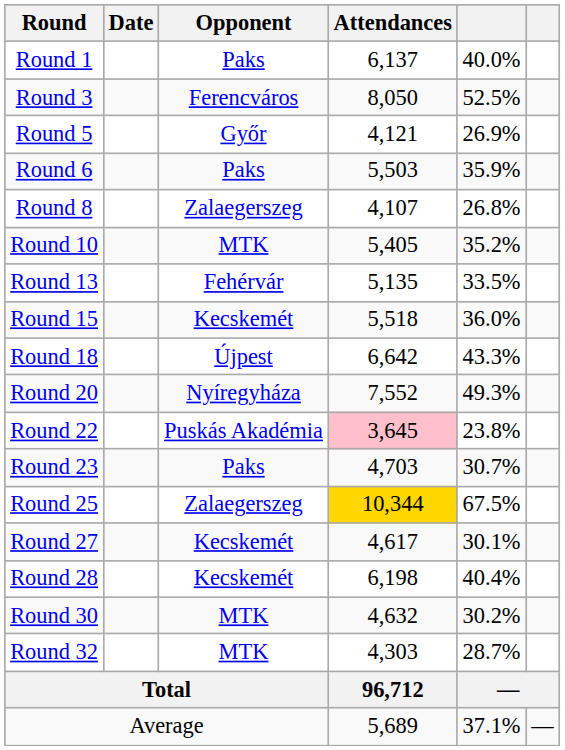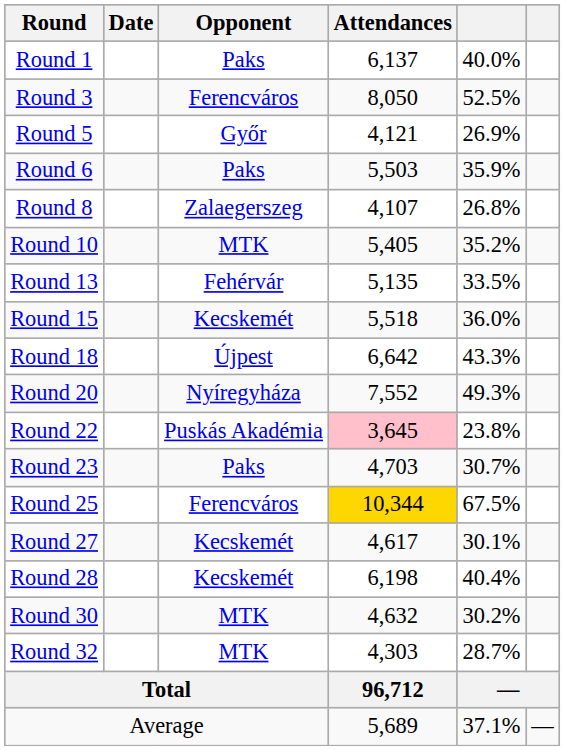Round 25 | Opponent: Zalaegerszeg -> Ferencváros
